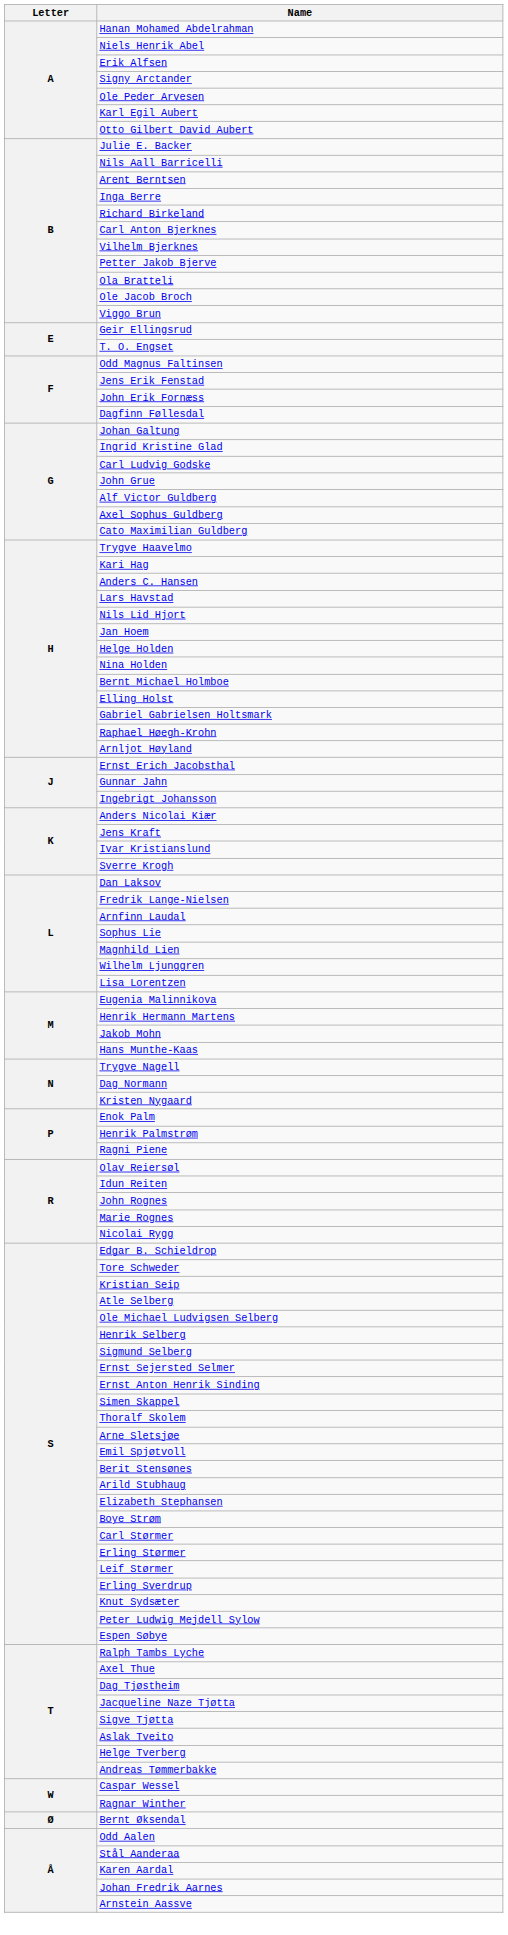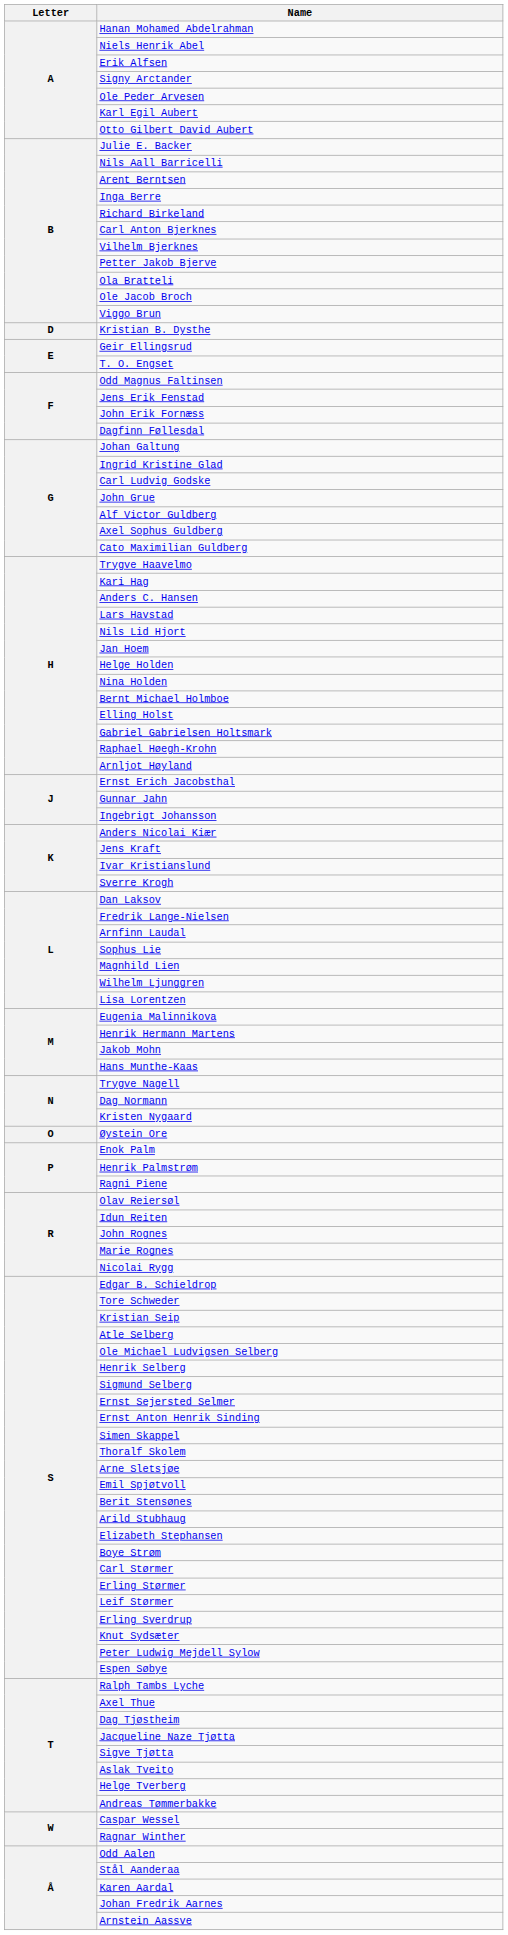+ row: D | Kristian B. Dysthe
+ row: O | Øystein Ore
- row: Ø | Bernt Øksendal
